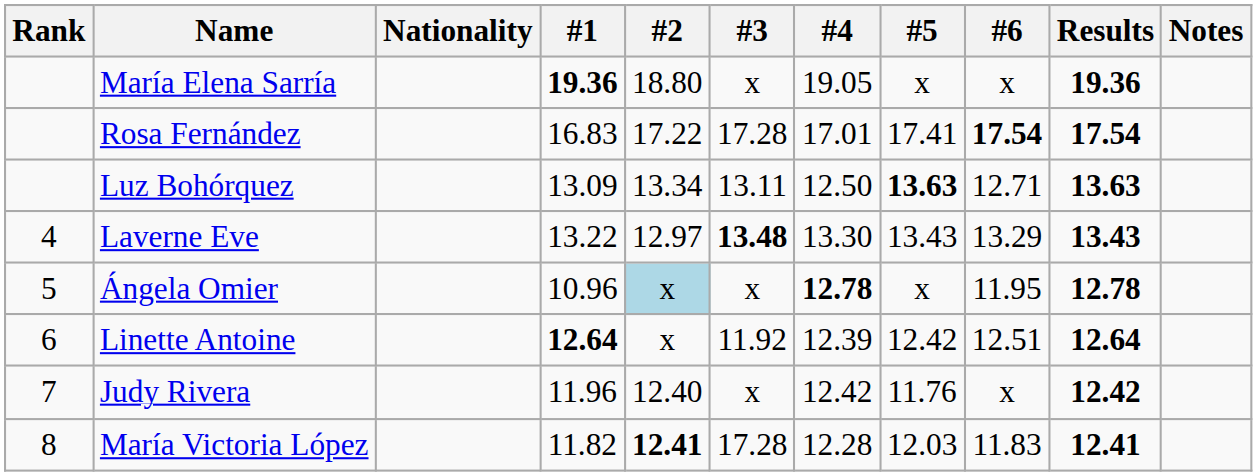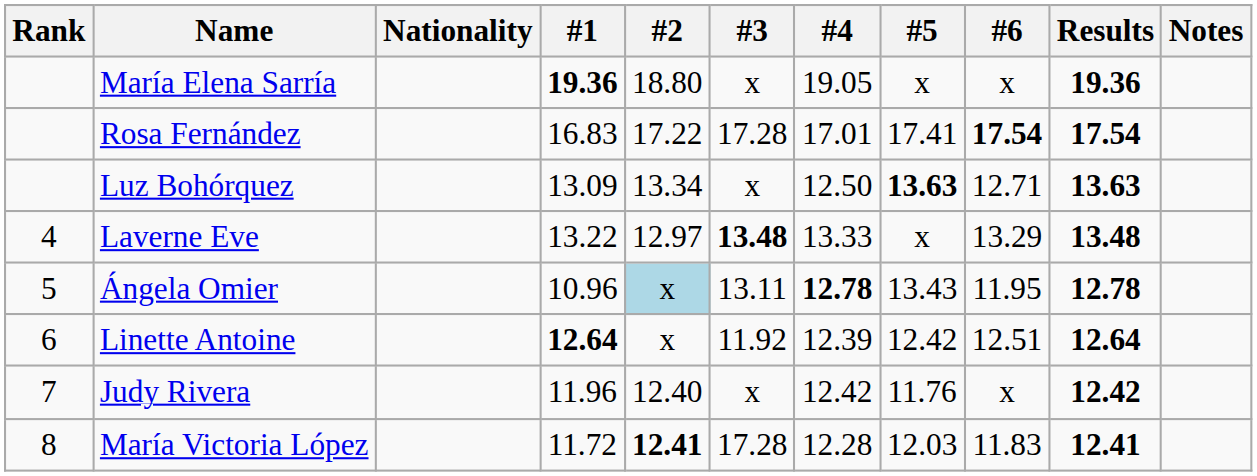Luz Bohórquez | #3: 13.11 -> x
Laverne Eve | #4: 13.30 -> 13.33
Laverne Eve | #5: 13.43 -> x
Laverne Eve | Results: 13.43 -> 13.48
Ángela Omier | #3: x -> 13.11
Ángela Omier | #5: x -> 13.43
María Victoria López | #1: 11.82 -> 11.72
